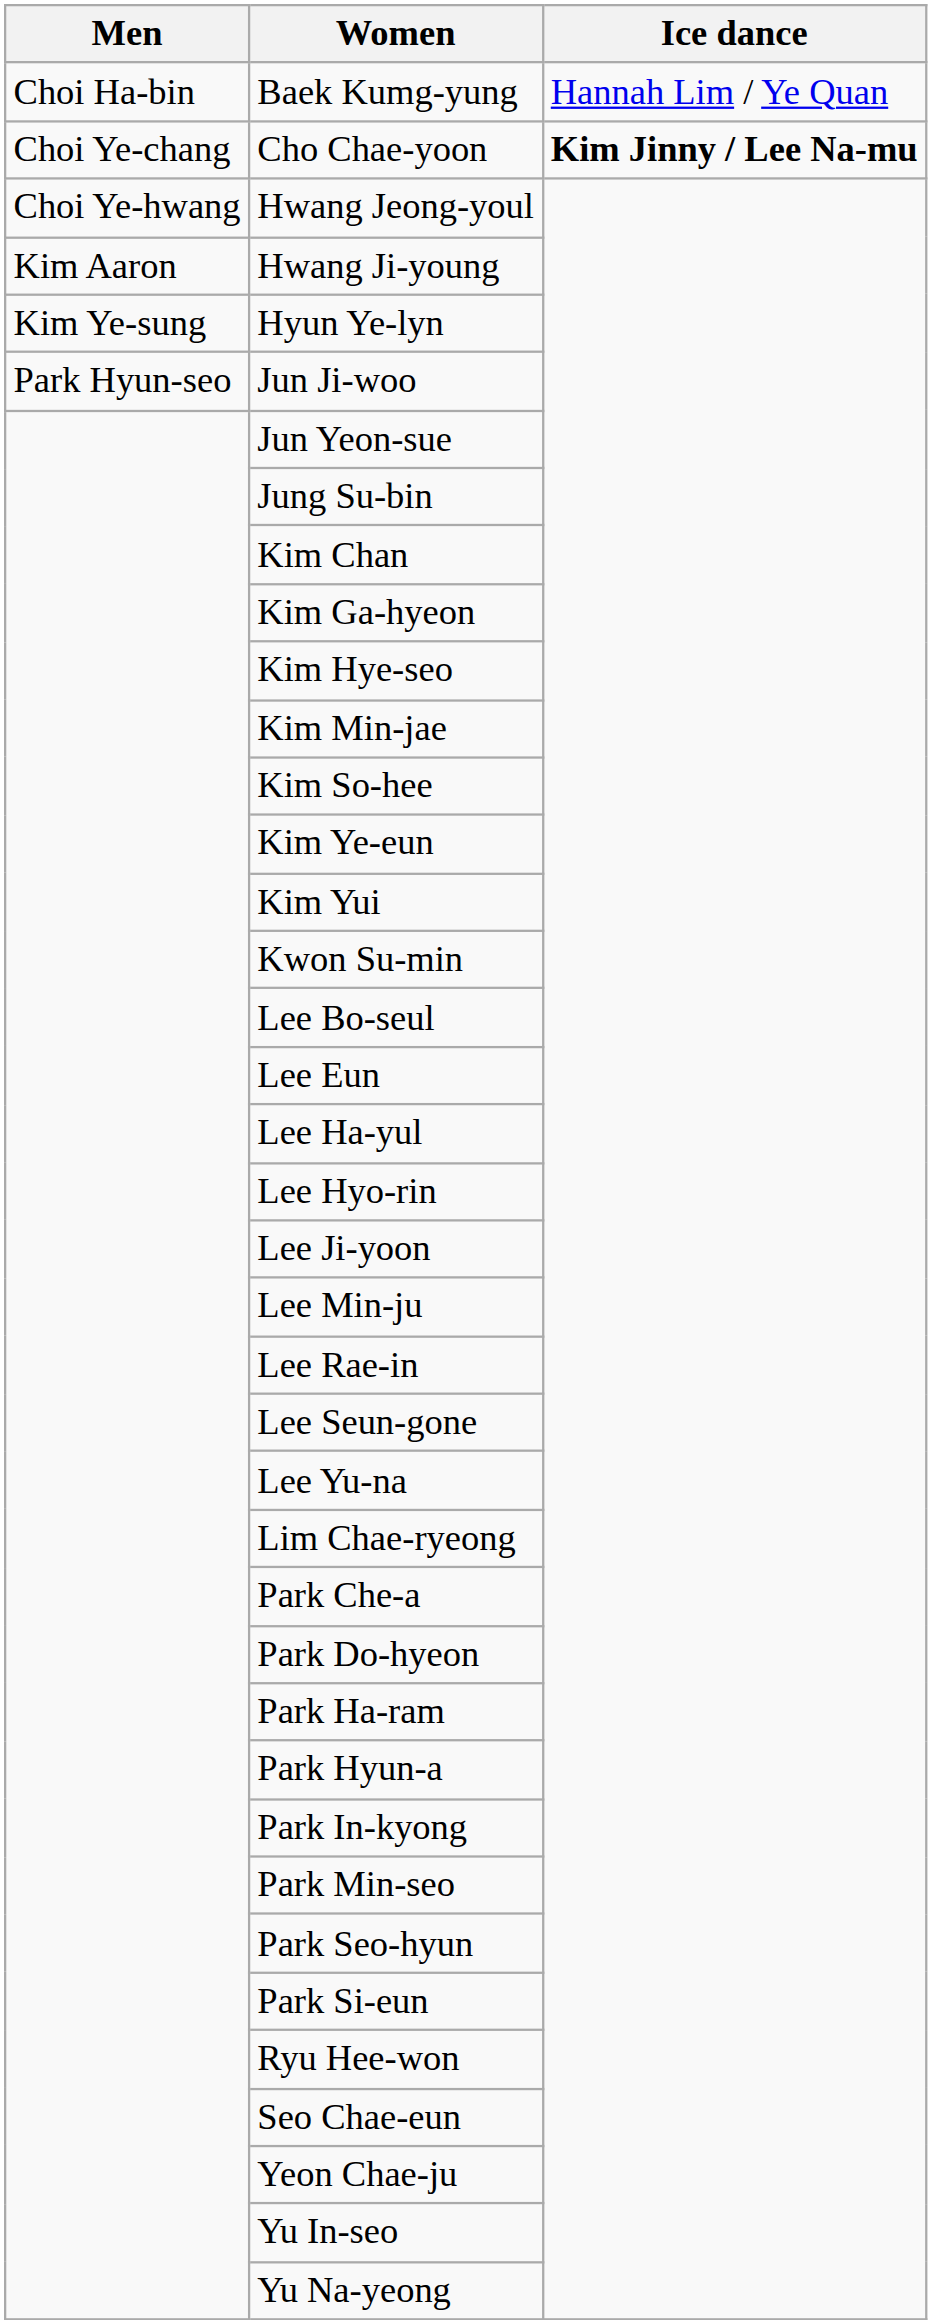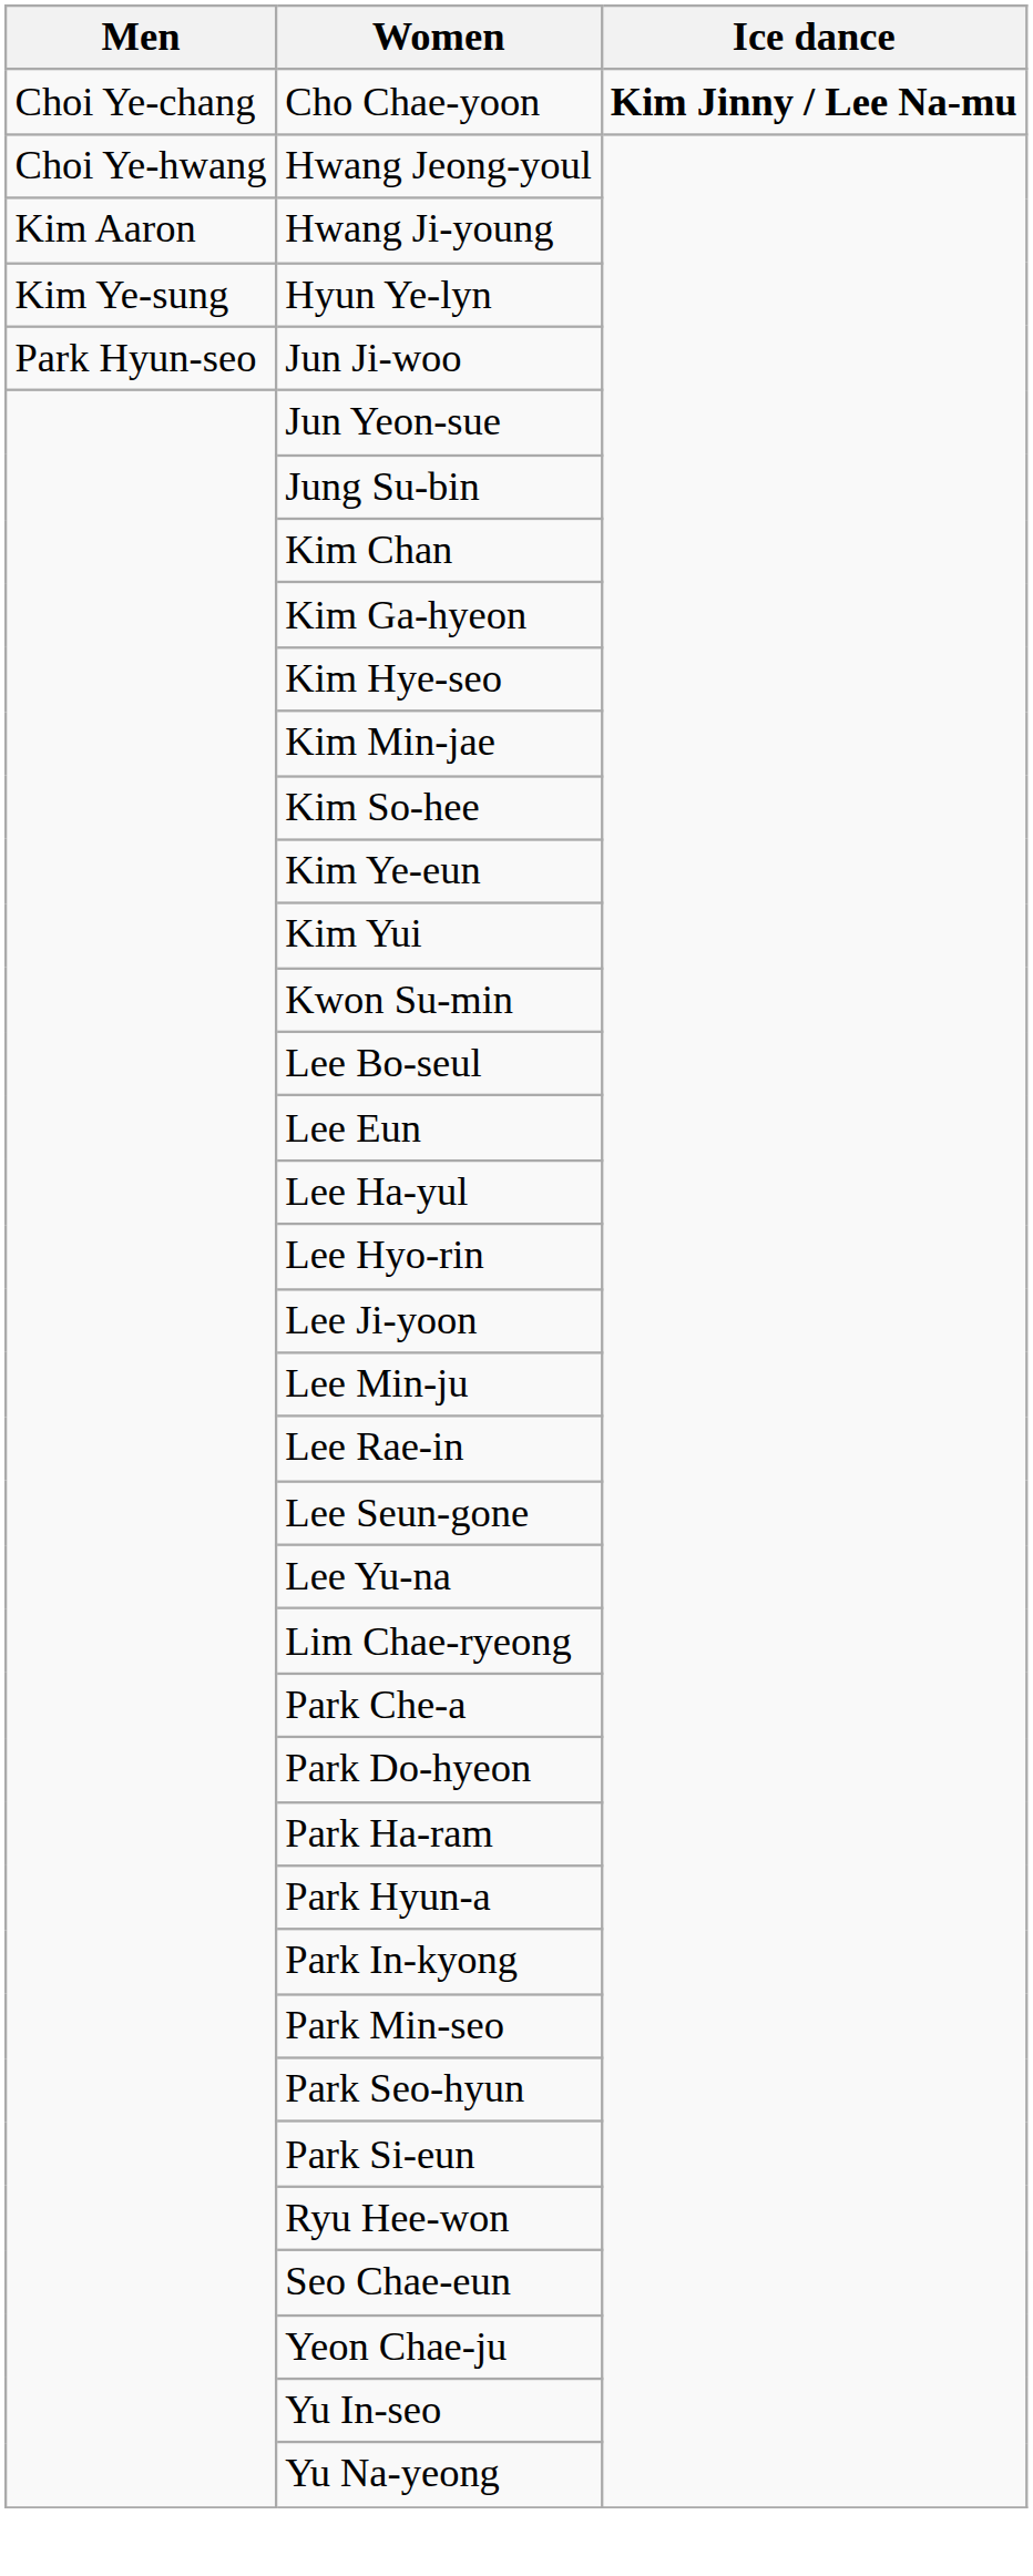- row: Choi Ha-bin | Baek Kumg-yung | Hannah Lim / Ye Quan
